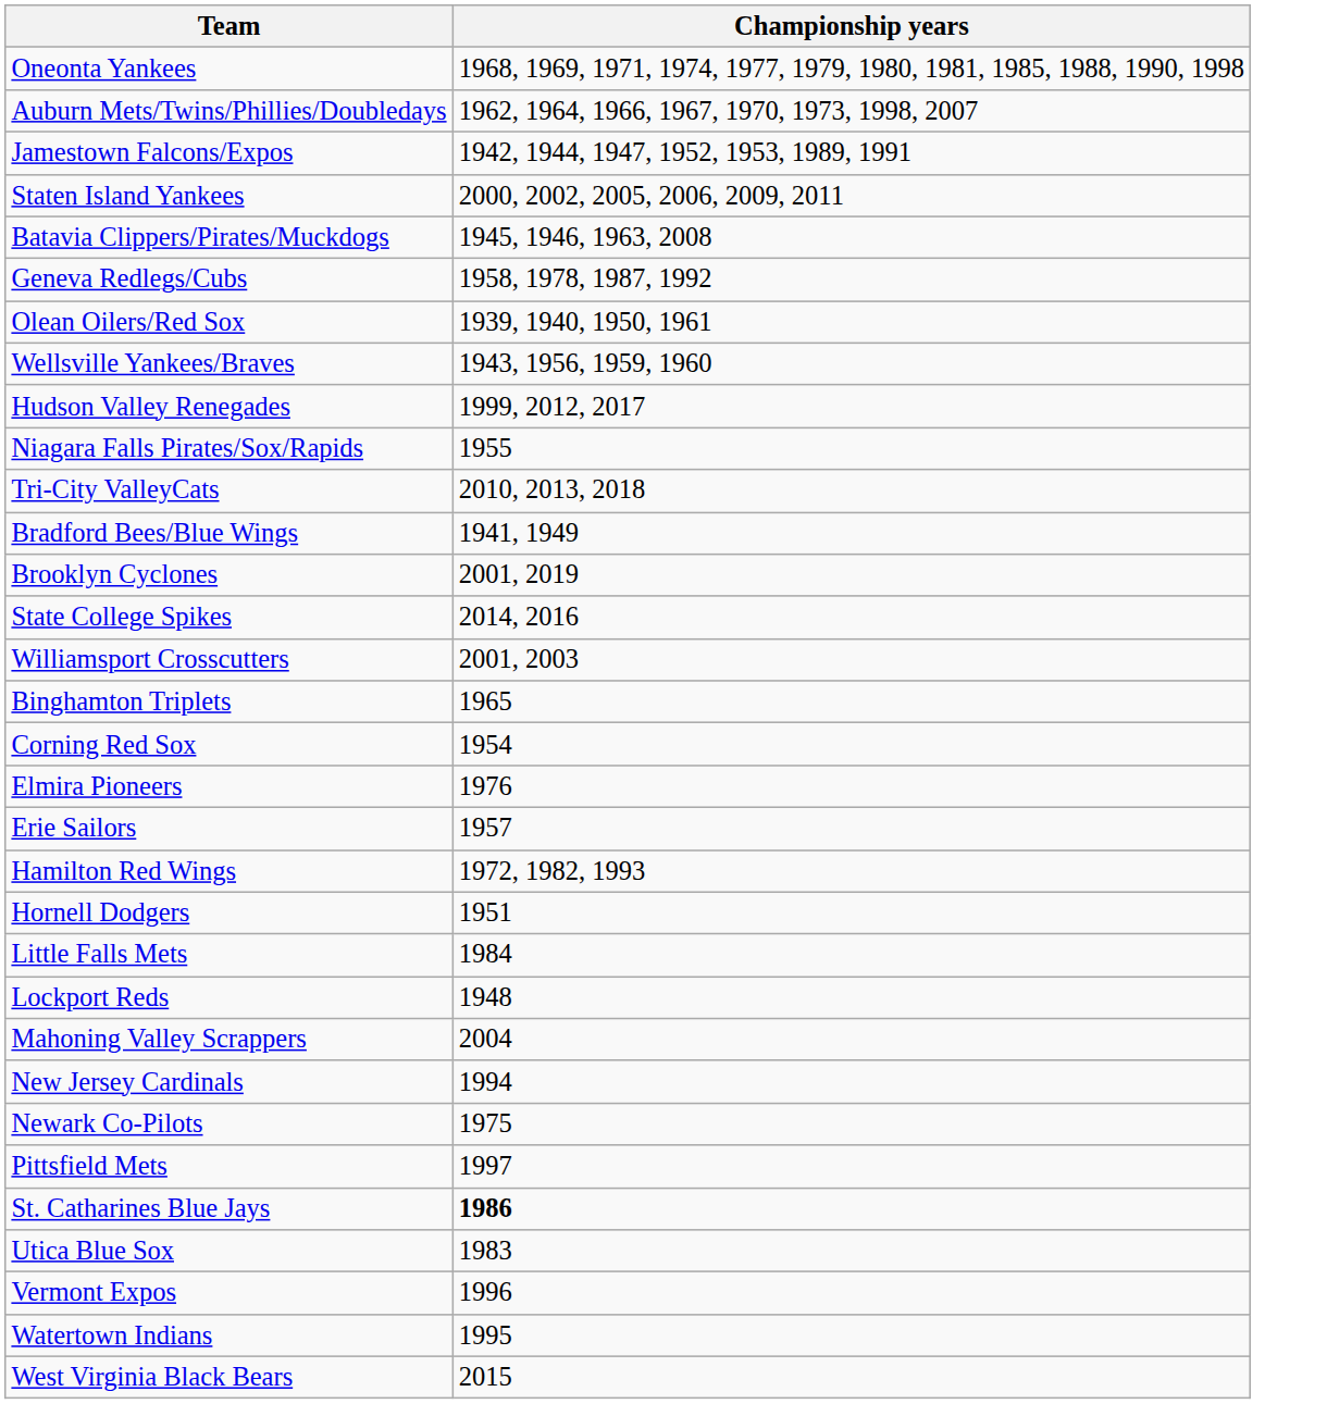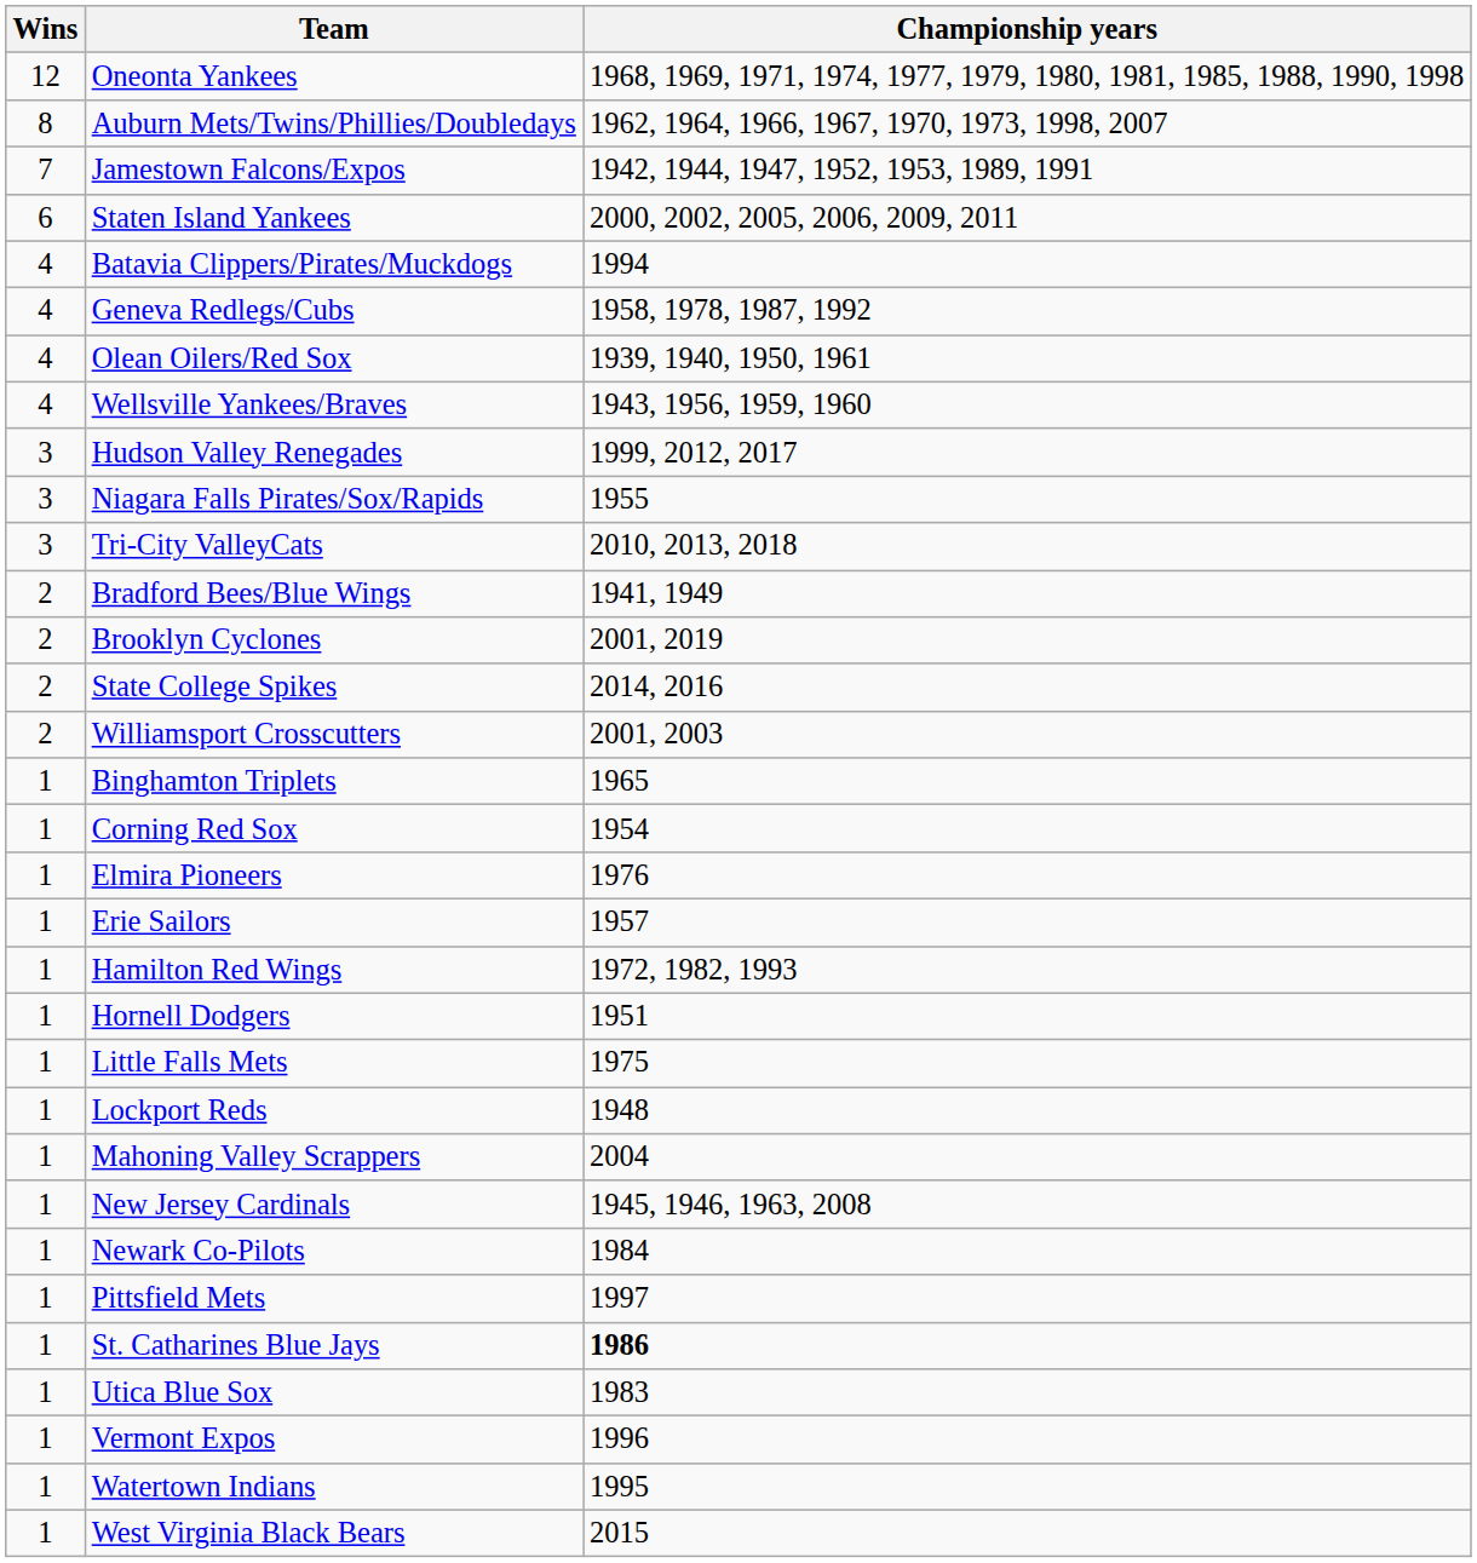+ column: Wins | 12 | 8 | 7 | 6 | 4 | 4 | 4 | 4 | 3 | 3 | 3 | 2 | 2 | 2 | 2 | 1 | 1 | 1 | 1 | 1 | 1 | 1 | 1 | 1 | 1 | 1 | 1 | 1 | 1 | 1 | 1 | 1
Batavia Clippers/Pirates/Muckdogs | Championship years: 1945, 1946, 1963, 2008 -> 1994
Little Falls Mets | Championship years: 1984 -> 1975
New Jersey Cardinals | Championship years: 1994 -> 1945, 1946, 1963, 2008
Newark Co-Pilots | Championship years: 1975 -> 1984
